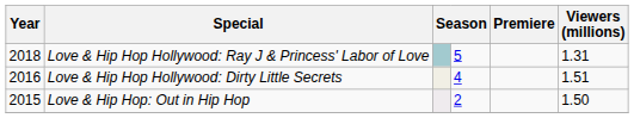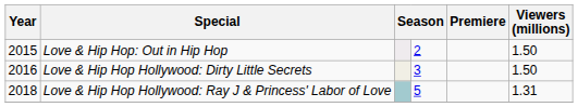rows swapped: Love & Hip Hop: Out in Hip Hop <-> Love & Hip Hop Hollywood: Ray J & Princess' Labor of Love
Love & Hip Hop Hollywood: Dirty Little Secrets | column 4: 4 -> 3
Love & Hip Hop Hollywood: Dirty Little Secrets | Viewers (millions): 1.51 -> 1.50
